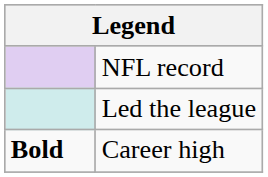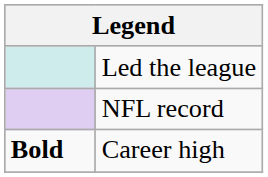rows swapped: NFL record <-> Led the league
